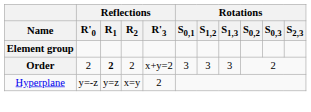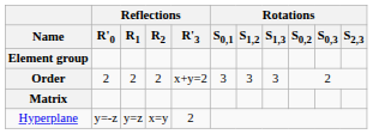Order | Reflections / R1: bold -> normal
+ row: Matrix
